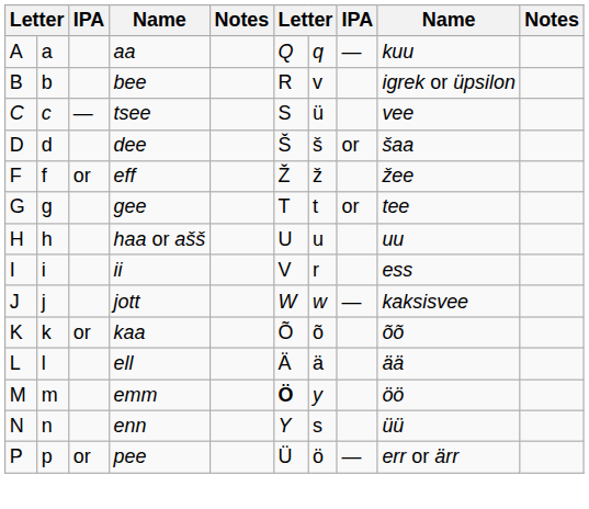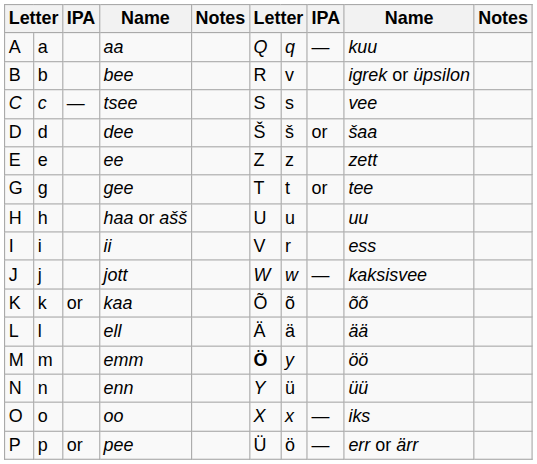tsee | column 7: ü -> s
+ row: E | e | ee | Z | z | zett
- row: F | f | or | eff | Ž | ž | žee
enn | column 7: s -> ü
+ row: O | o | oo | X | x | — | iks
